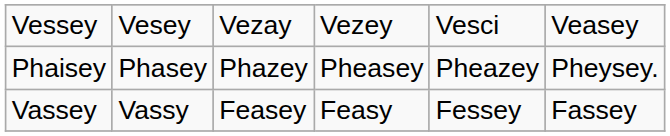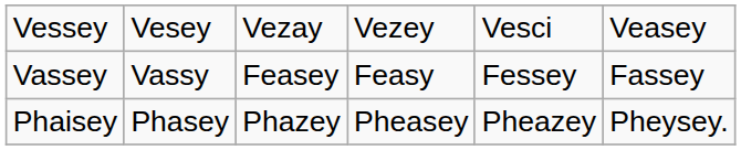rows swapped: Vassey <-> Phaisey
